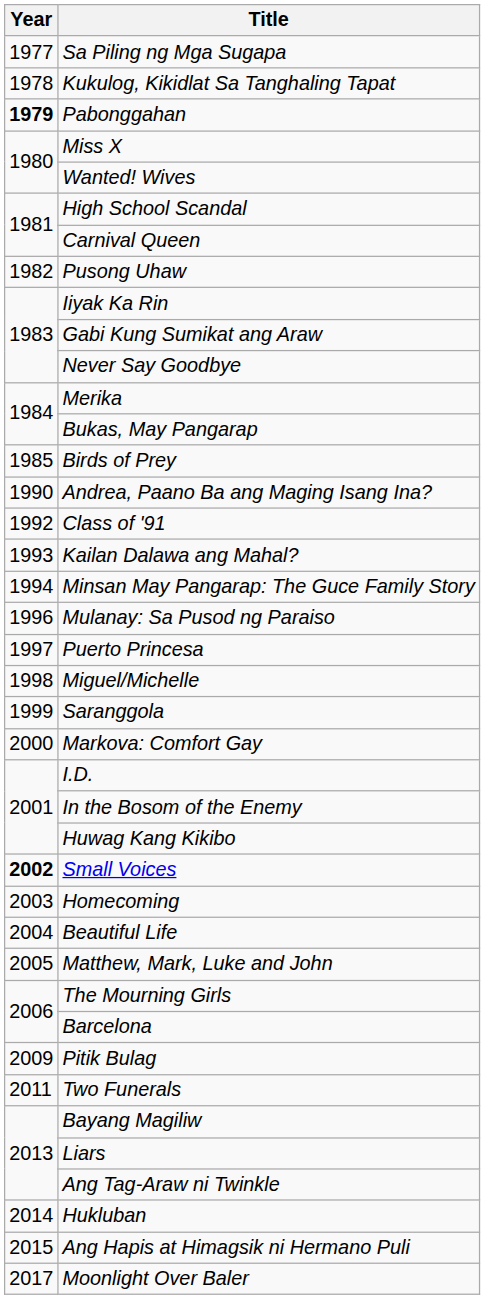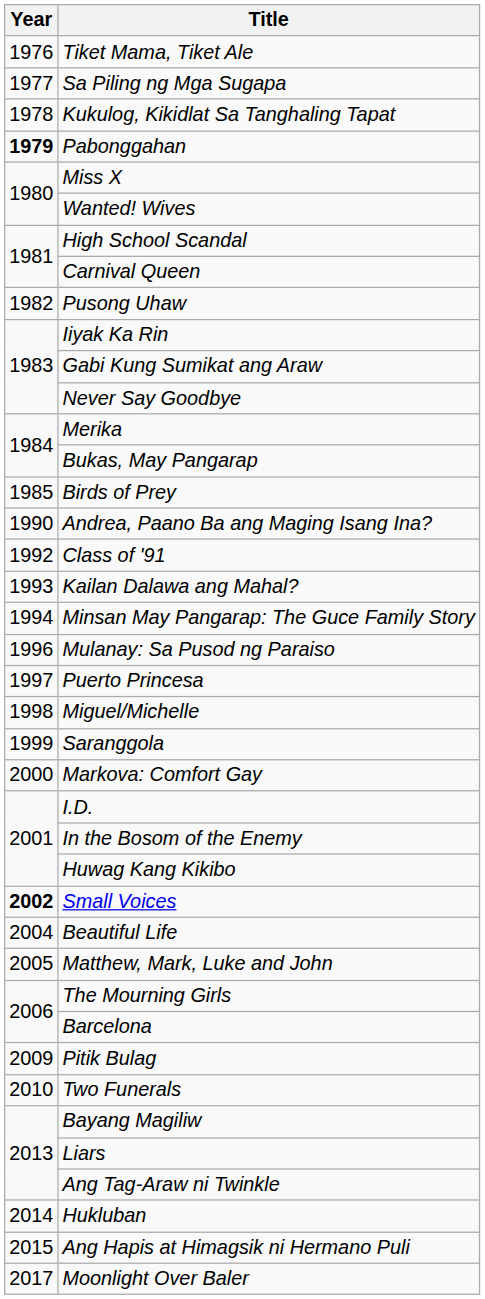+ row: 1976 | Tiket Mama, Tiket Ale
- row: 2003 | Homecoming
Two Funerals | Year: 2011 -> 2010
